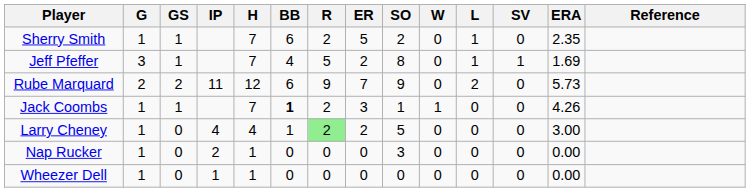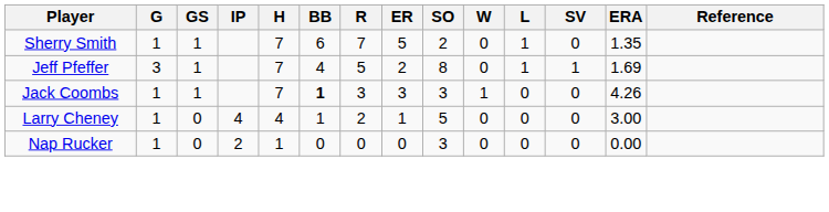Sherry Smith | R: 2 -> 7
Sherry Smith | ERA: 2.35 -> 1.35
- row: Rube Marquard | 2 | 2 | 11 | 12 | 6 | 9 | 7 | 9 | 0 | 2 | 0 | 5.73
Jack Coombs | R: 2 -> 3
Jack Coombs | SO: 1 -> 3
Larry Cheney | R: lightgreen background -> no background
Larry Cheney | ER: 2 -> 1
- row: Wheezer Dell | 1 | 0 | 1 | 1 | 0 | 0 | 0 | 0 | 0 | 0 | 0 | 0.00
